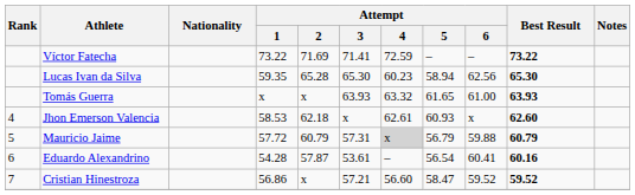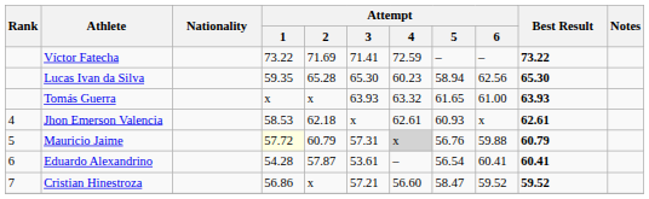Jhon Emerson Valencia | Best Result: 62.60 -> 62.61
Mauricio Jaime | Attempt / 1: no background -> lightyellow background
Mauricio Jaime | Attempt / 5: 56.79 -> 56.76
Eduardo Alexandrino | Best Result: 60.16 -> 60.41
